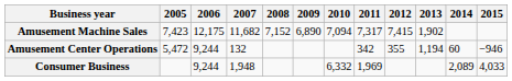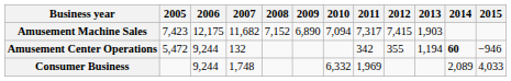Amusement Machine Sales | 2013: 1,902 -> 1,903
Amusement Center Operations | 2014: normal -> bold
Consumer Business | 2007: 1,948 -> 1,748
